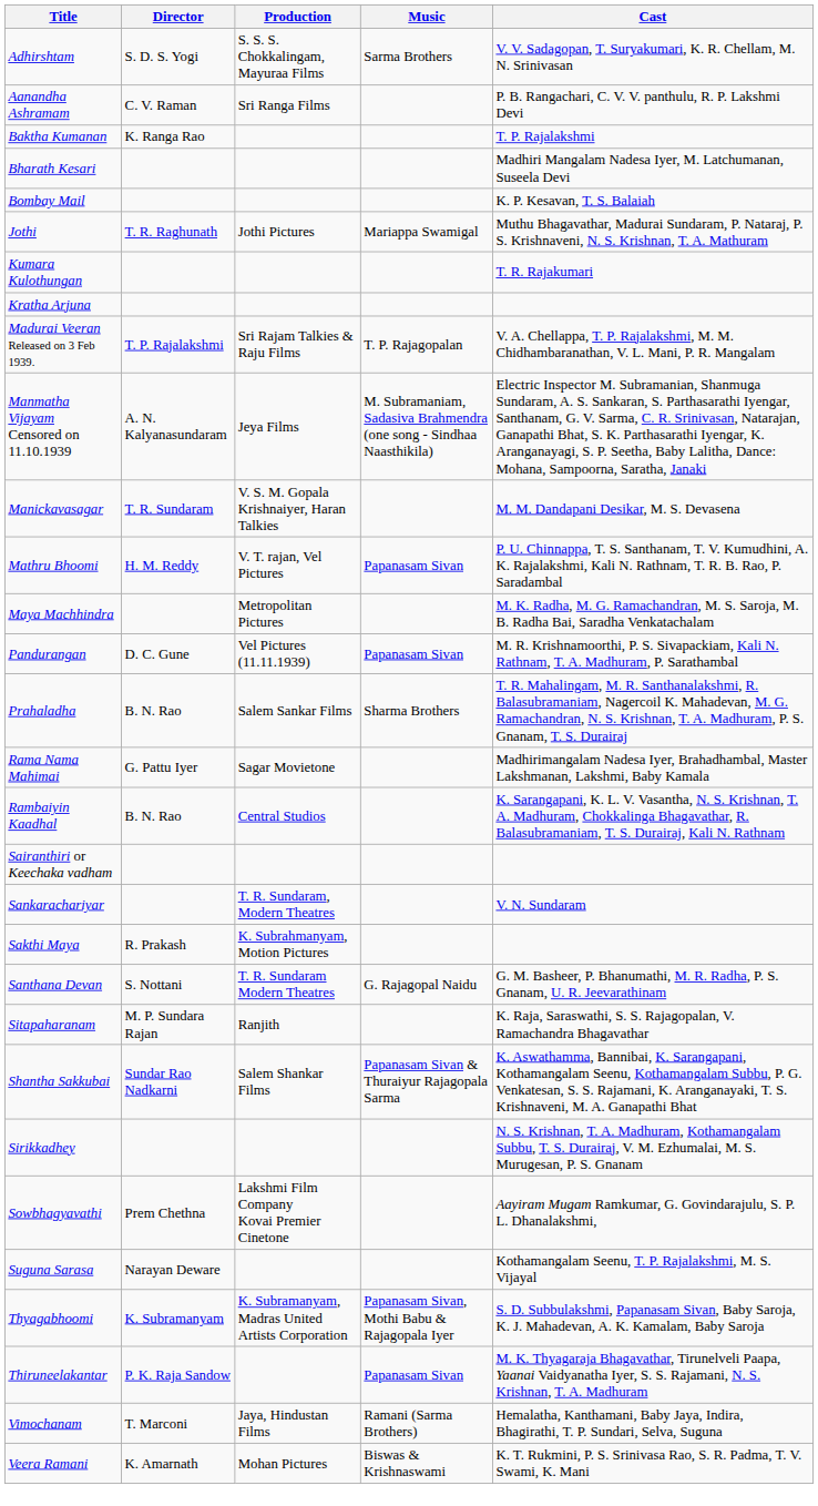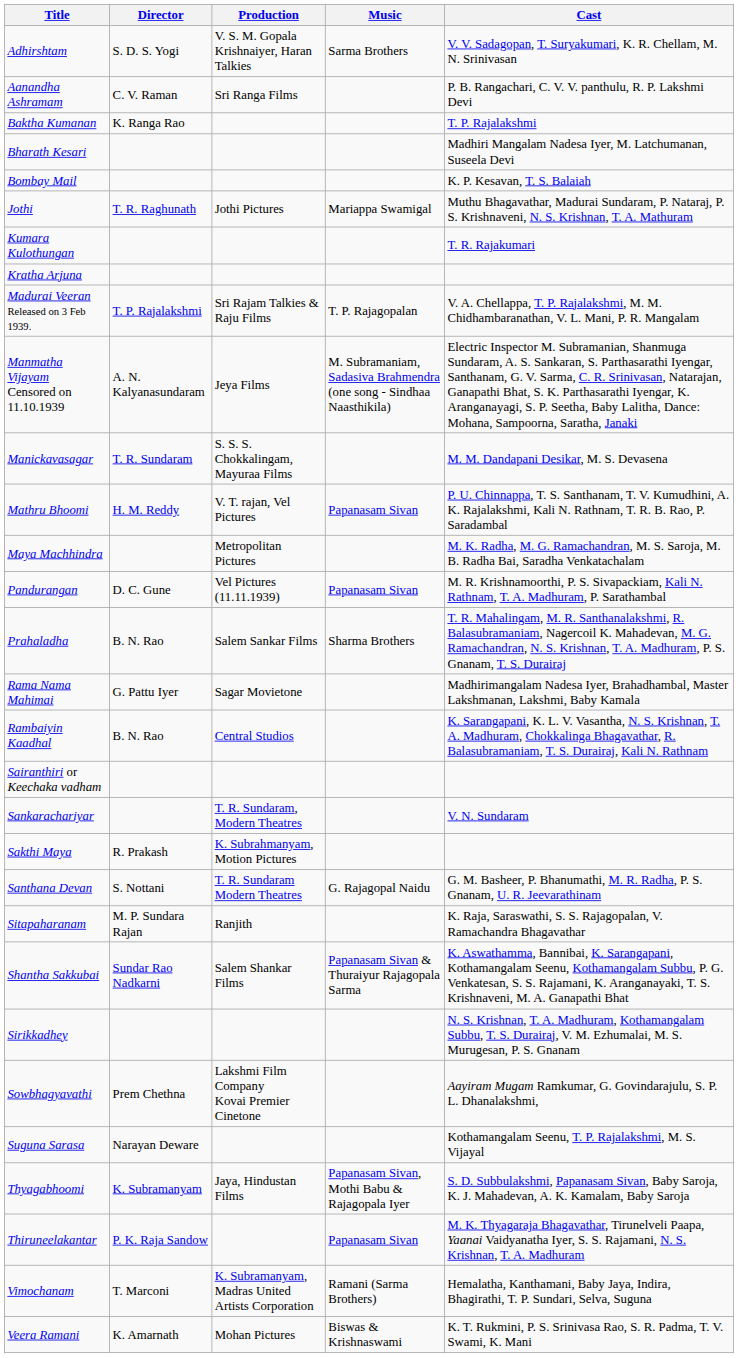Adhirshtam | Production: S. S. S. Chokkalingam, Mayuraa Films -> V. S. M. Gopala Krishnaiyer, Haran Talkies
Manickavasagar | Production: V. S. M. Gopala Krishnaiyer, Haran Talkies -> S. S. S. Chokkalingam, Mayuraa Films
Thyagabhoomi | Production: K. Subramanyam, Madras United Artists Corporation -> Jaya, Hindustan Films
Vimochanam | Production: Jaya, Hindustan Films -> K. Subramanyam, Madras United Artists Corporation
